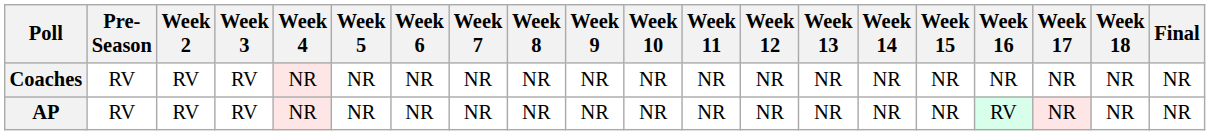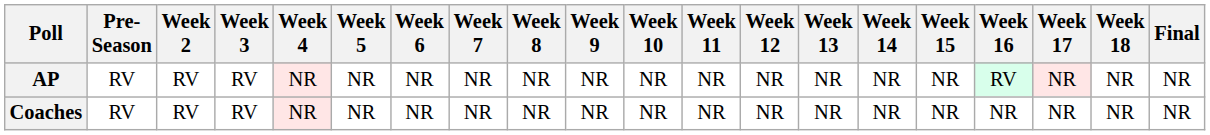rows swapped: AP <-> Coaches
